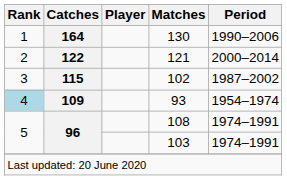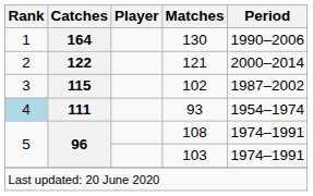93 | Catches: 109 -> 111
